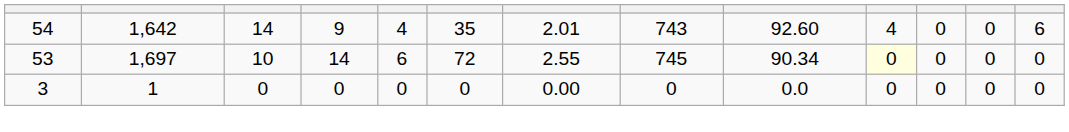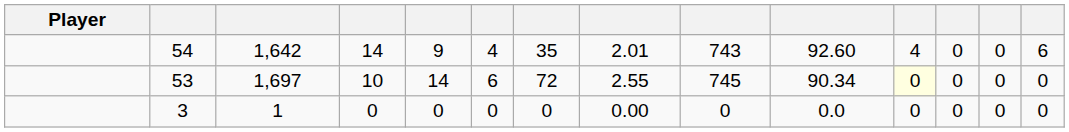+ column: Player
